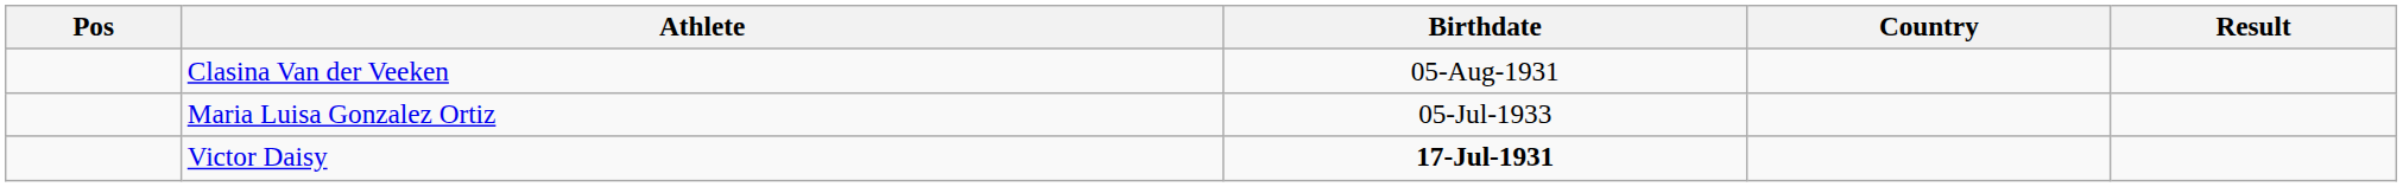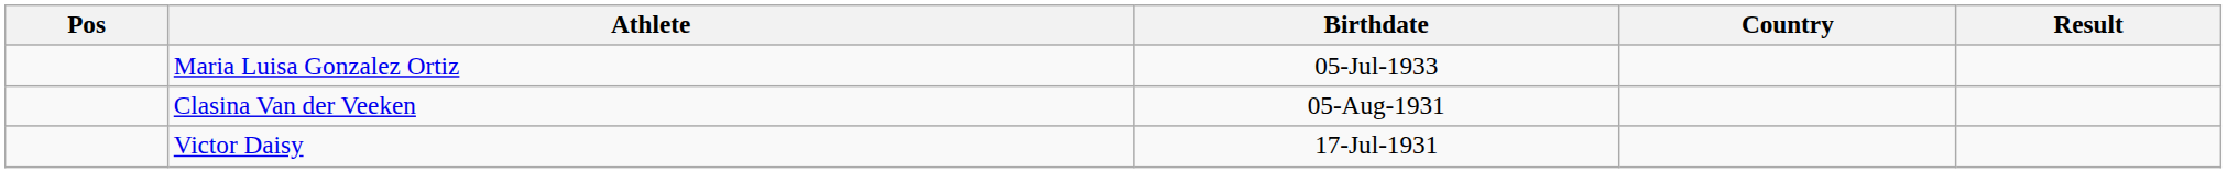rows swapped: Maria Luisa Gonzalez Ortiz <-> Clasina Van der Veeken
Victor Daisy | Birthdate: bold -> normal
